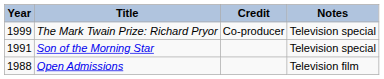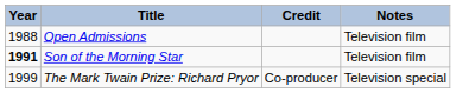rows swapped: Open Admissions <-> The Mark Twain Prize: Richard Pryor
Son of the Morning Star | Year: normal -> bold
Son of the Morning Star | Notes: Television special -> Television film
